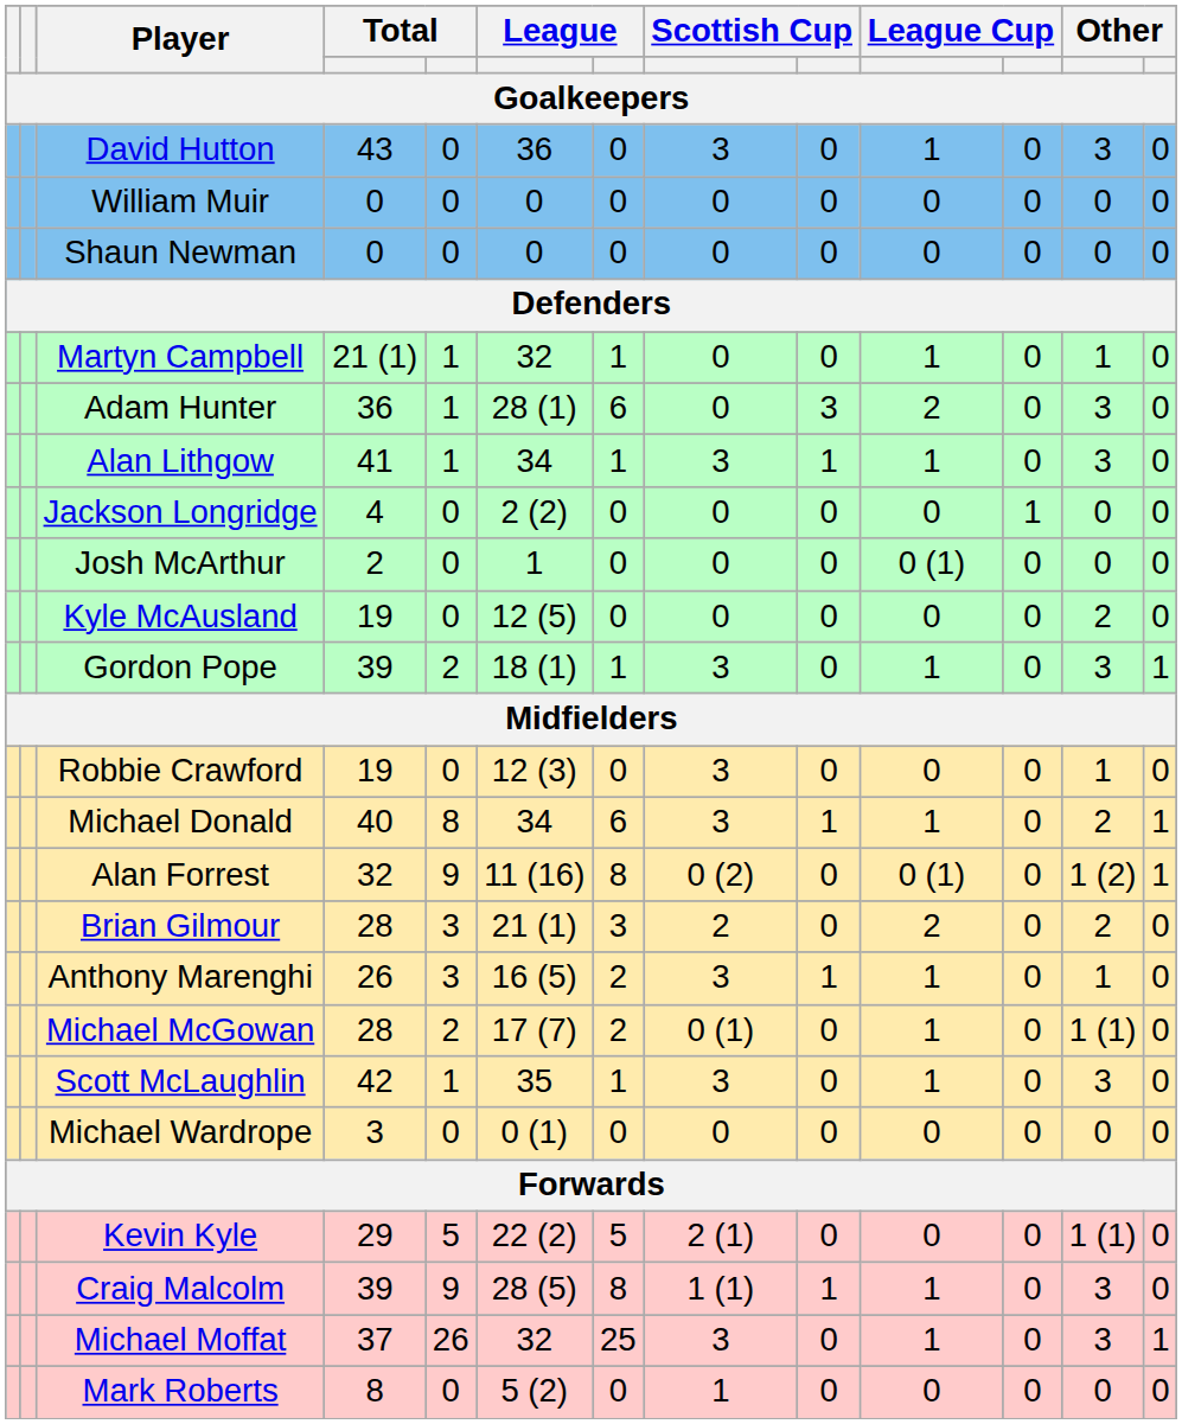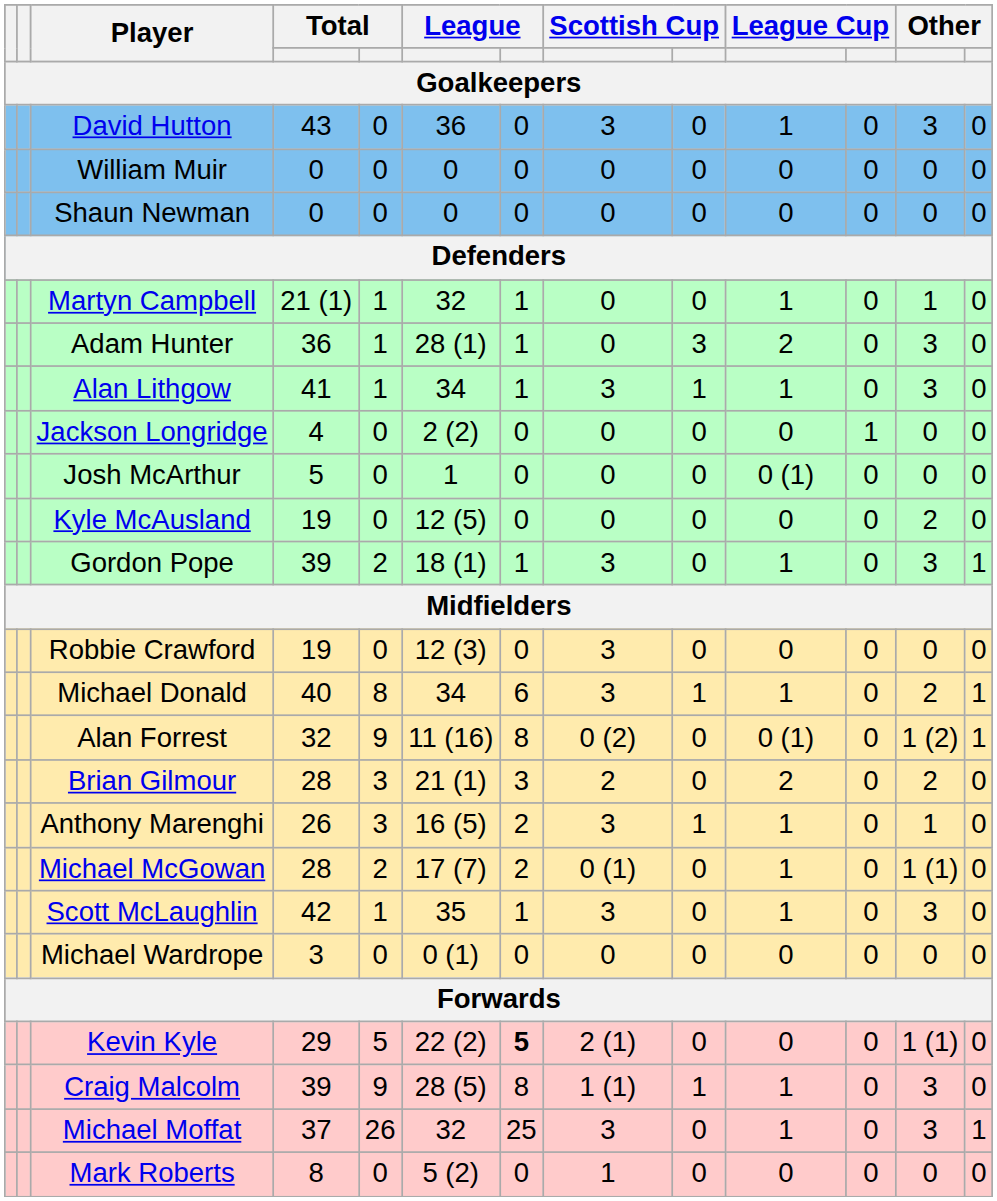Adam Hunter | column 7: 6 -> 1
Josh McArthur | column 4: 2 -> 5
Robbie Crawford | column 12: 1 -> 0
Kevin Kyle | column 7: normal -> bold
